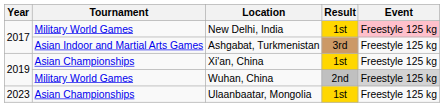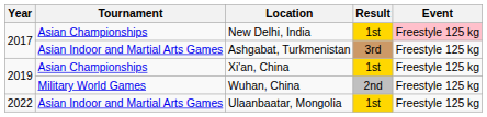New Delhi, India | Tournament: Military World Games -> Asian Championships
Wuhan, China | Event: lightgrey background -> no background
Ulaanbaatar, Mongolia | Year: 2023 -> 2022
Ulaanbaatar, Mongolia | Tournament: Asian Championships -> Asian Indoor and Martial Arts Games
